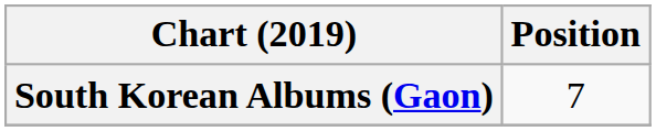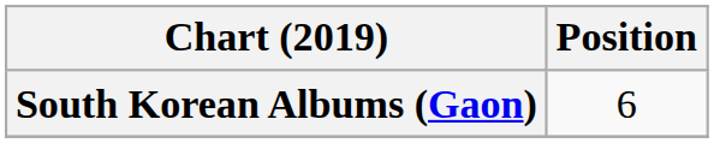South Korean Albums (Gaon) | Position: 7 -> 6
